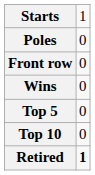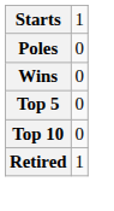- row: Front row | 0
Retired | column 2: bold -> normal
